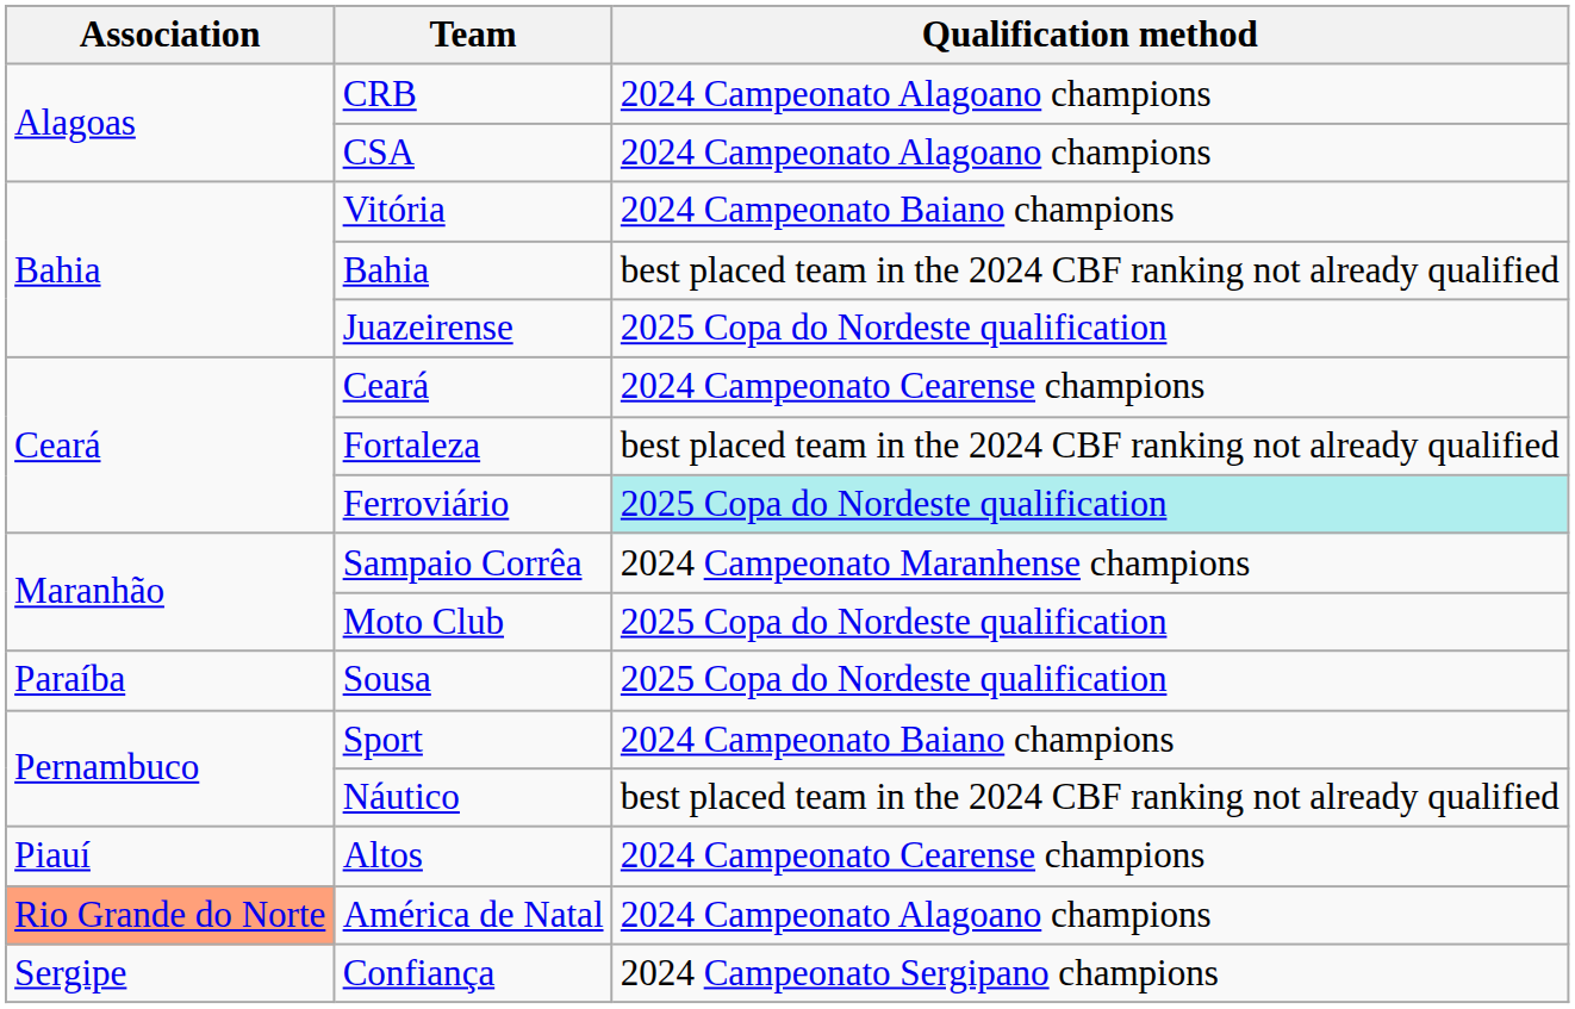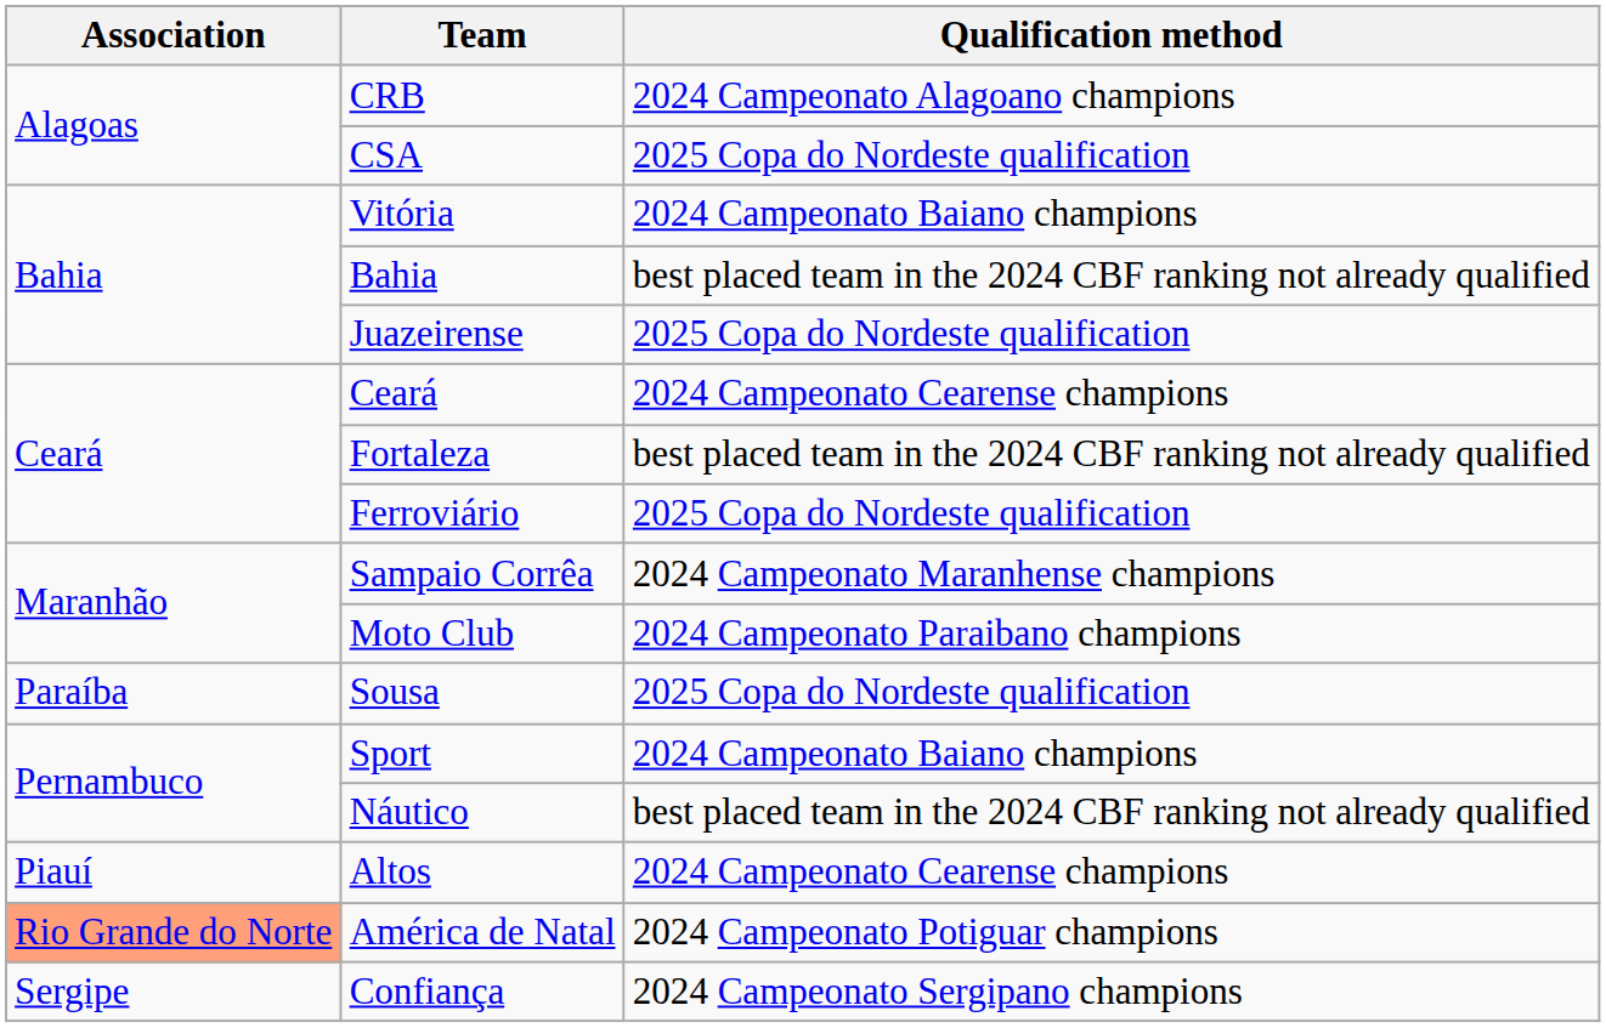CSA | Qualification method: 2024 Campeonato Alagoano champions -> 2025 Copa do Nordeste qualification
Ferroviário | Qualification method: paleturquoise background -> no background
Moto Club | Qualification method: 2025 Copa do Nordeste qualification -> 2024 Campeonato Paraibano champions
América de Natal | Qualification method: 2024 Campeonato Alagoano champions -> 2024 Campeonato Potiguar champions
